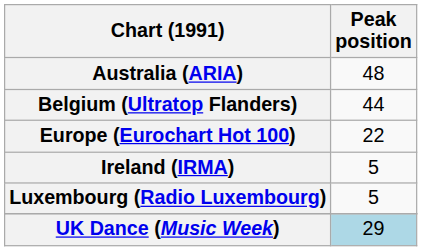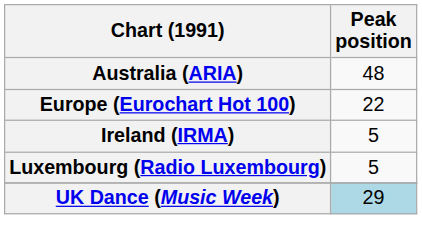- row: Belgium (Ultratop Flanders) | 44
